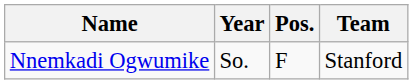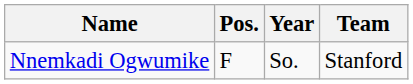columns swapped: Pos. <-> Year
